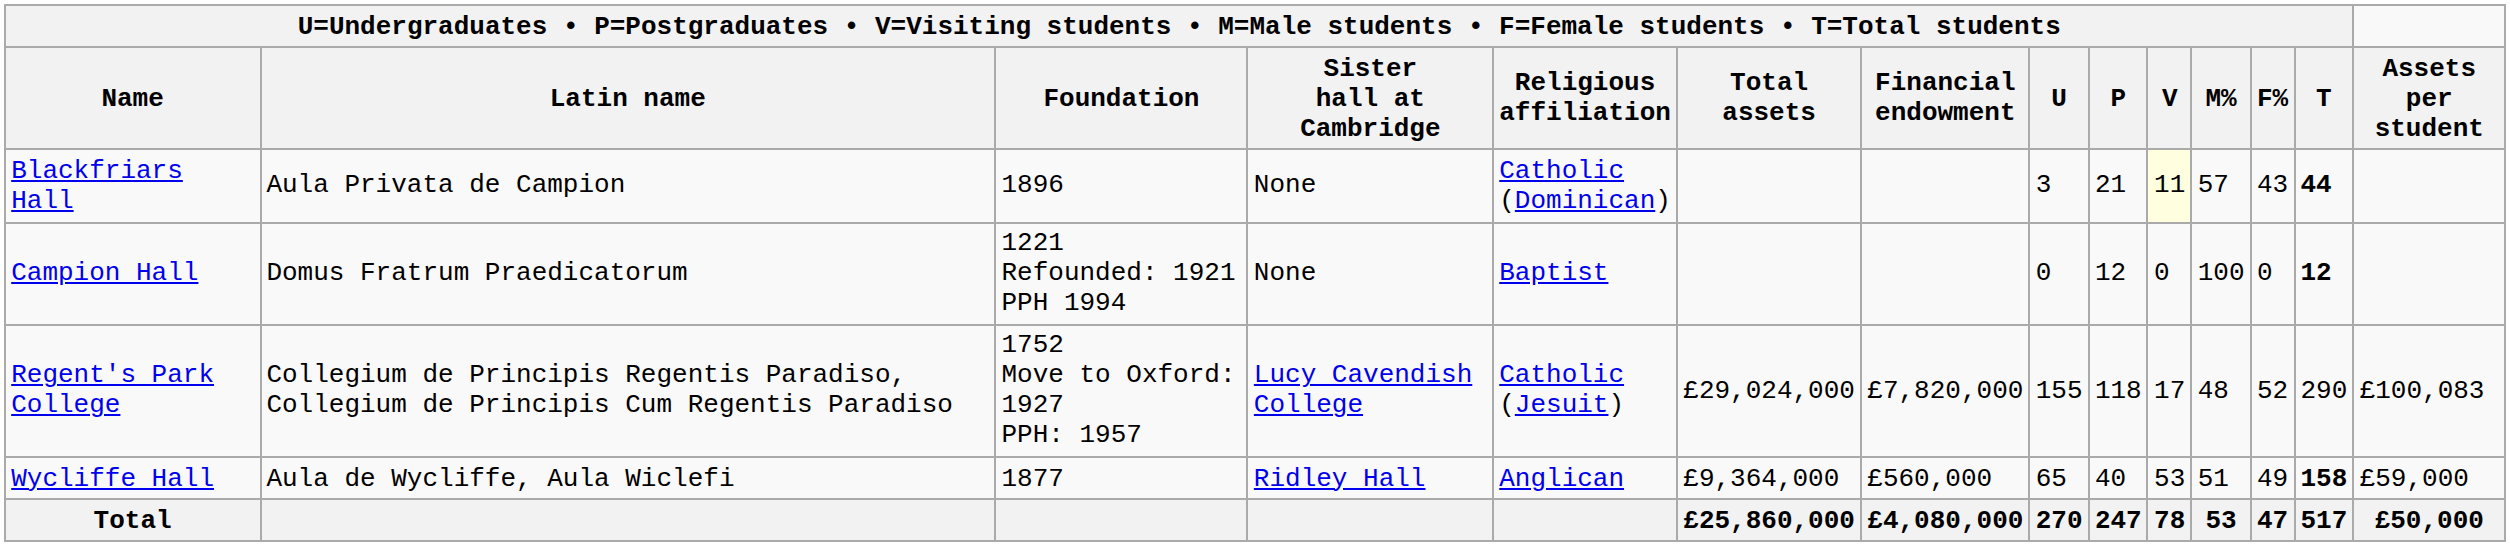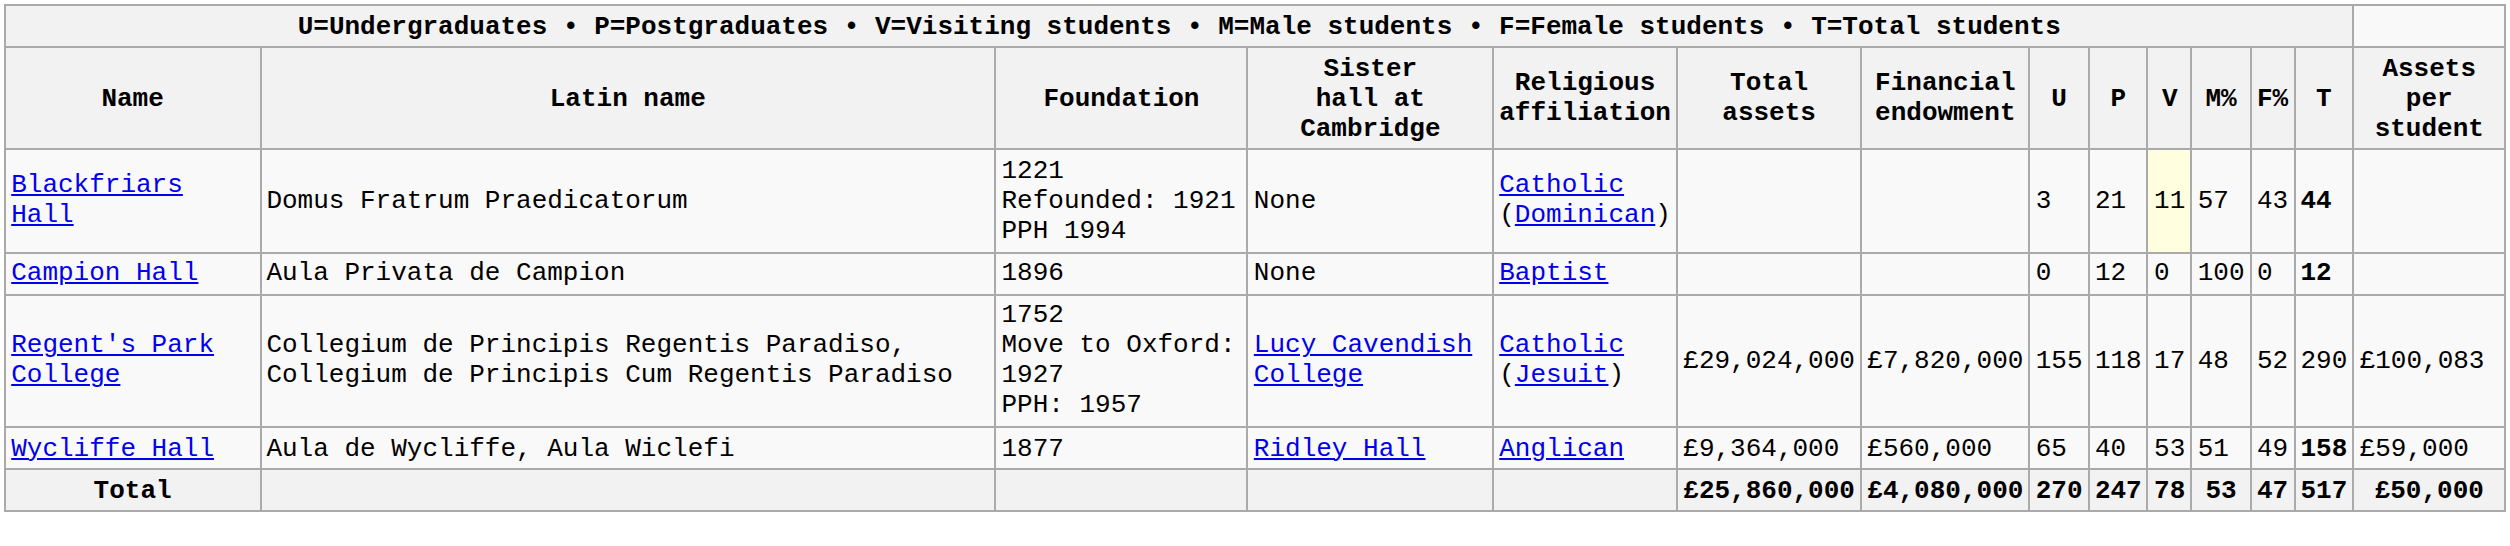Blackfriars Hall | column 2: Aula Privata de Campion -> Domus Fratrum Praedicatorum
Blackfriars Hall | column 3: 1896 -> 1221 Refounded: 1921 PPH 1994
Campion Hall | column 2: Domus Fratrum Praedicatorum -> Aula Privata de Campion
Campion Hall | column 3: 1221 Refounded: 1921 PPH 1994 -> 1896
